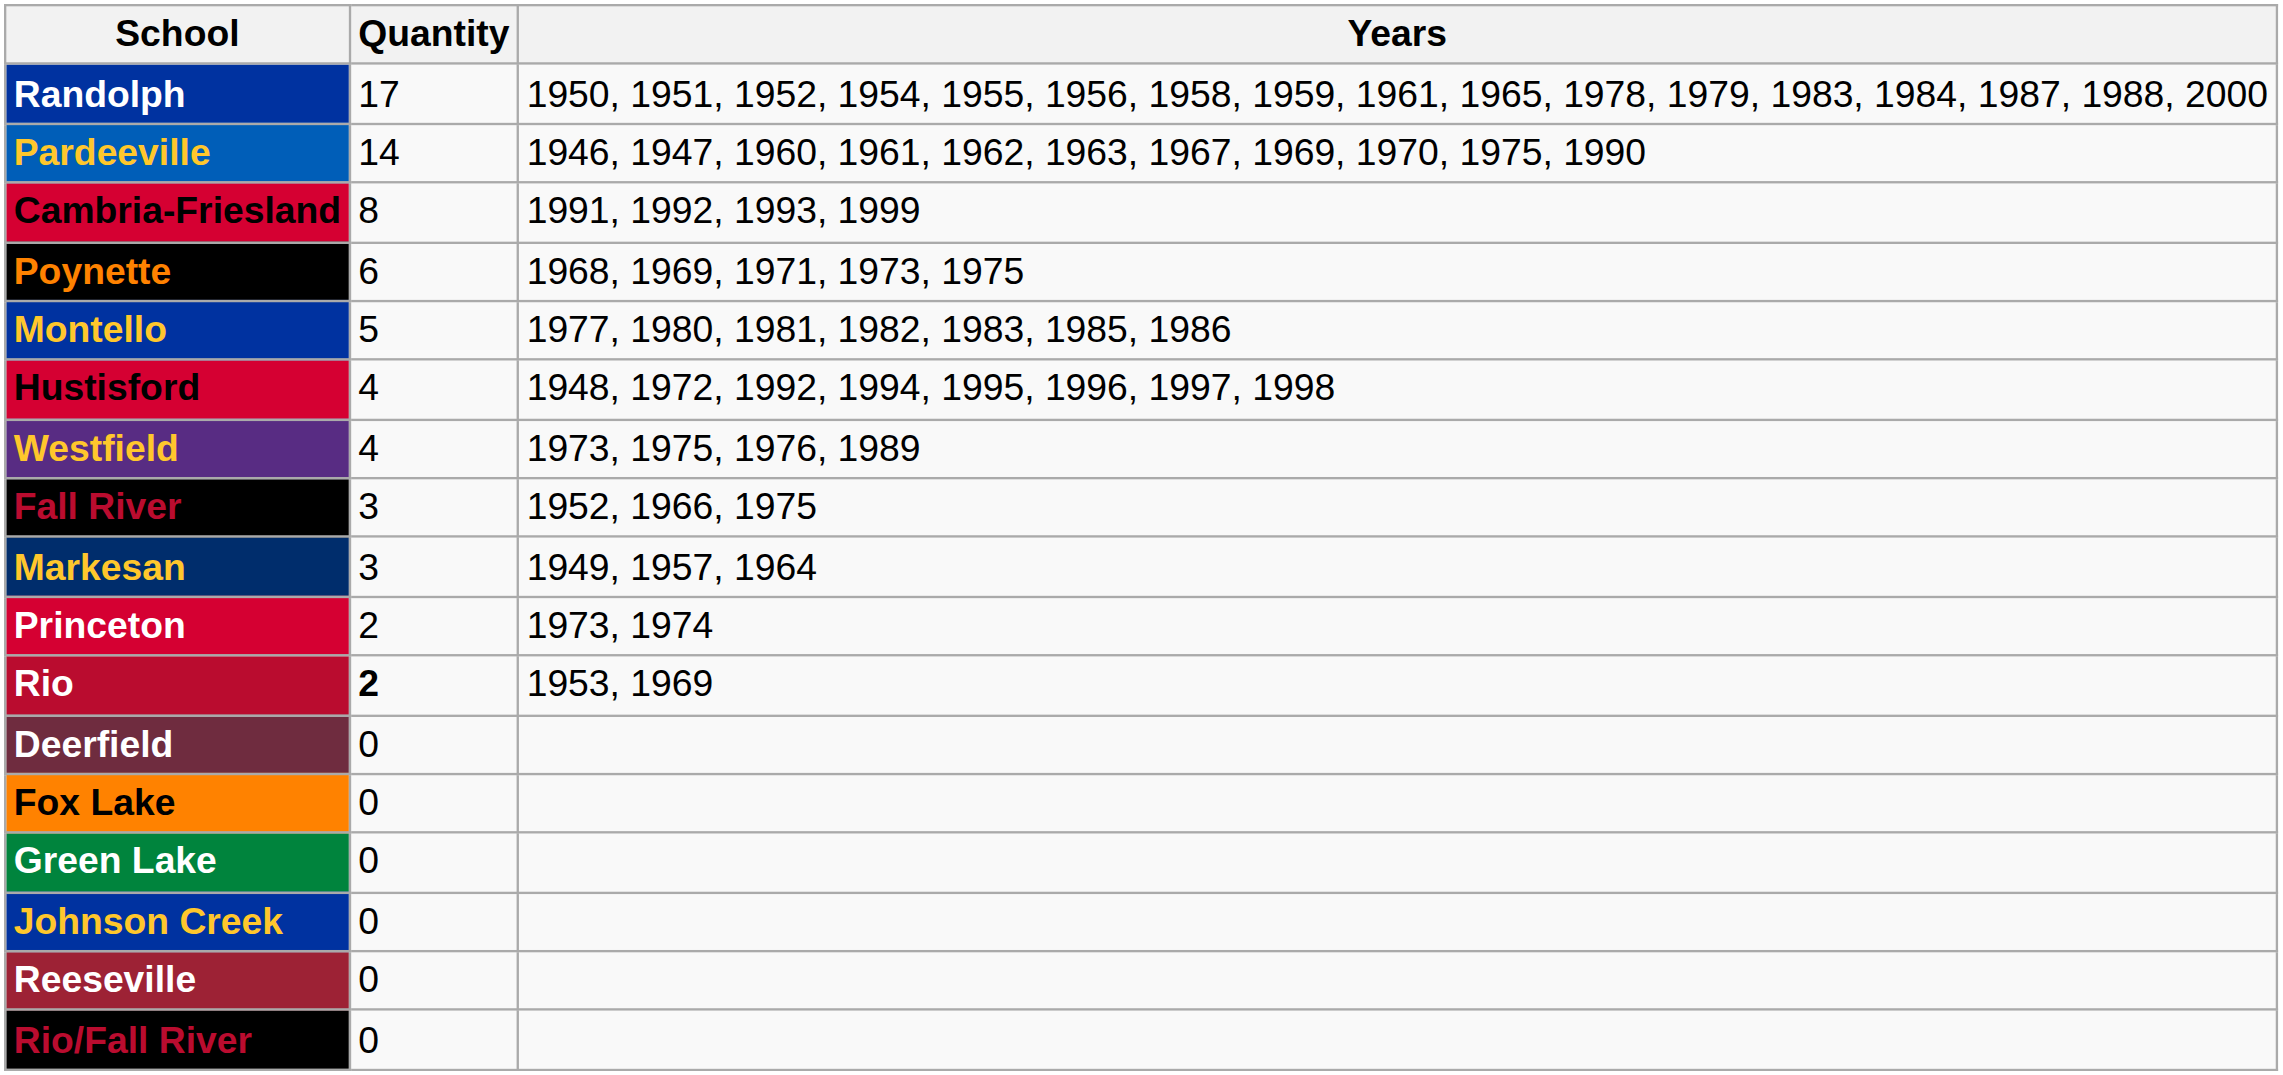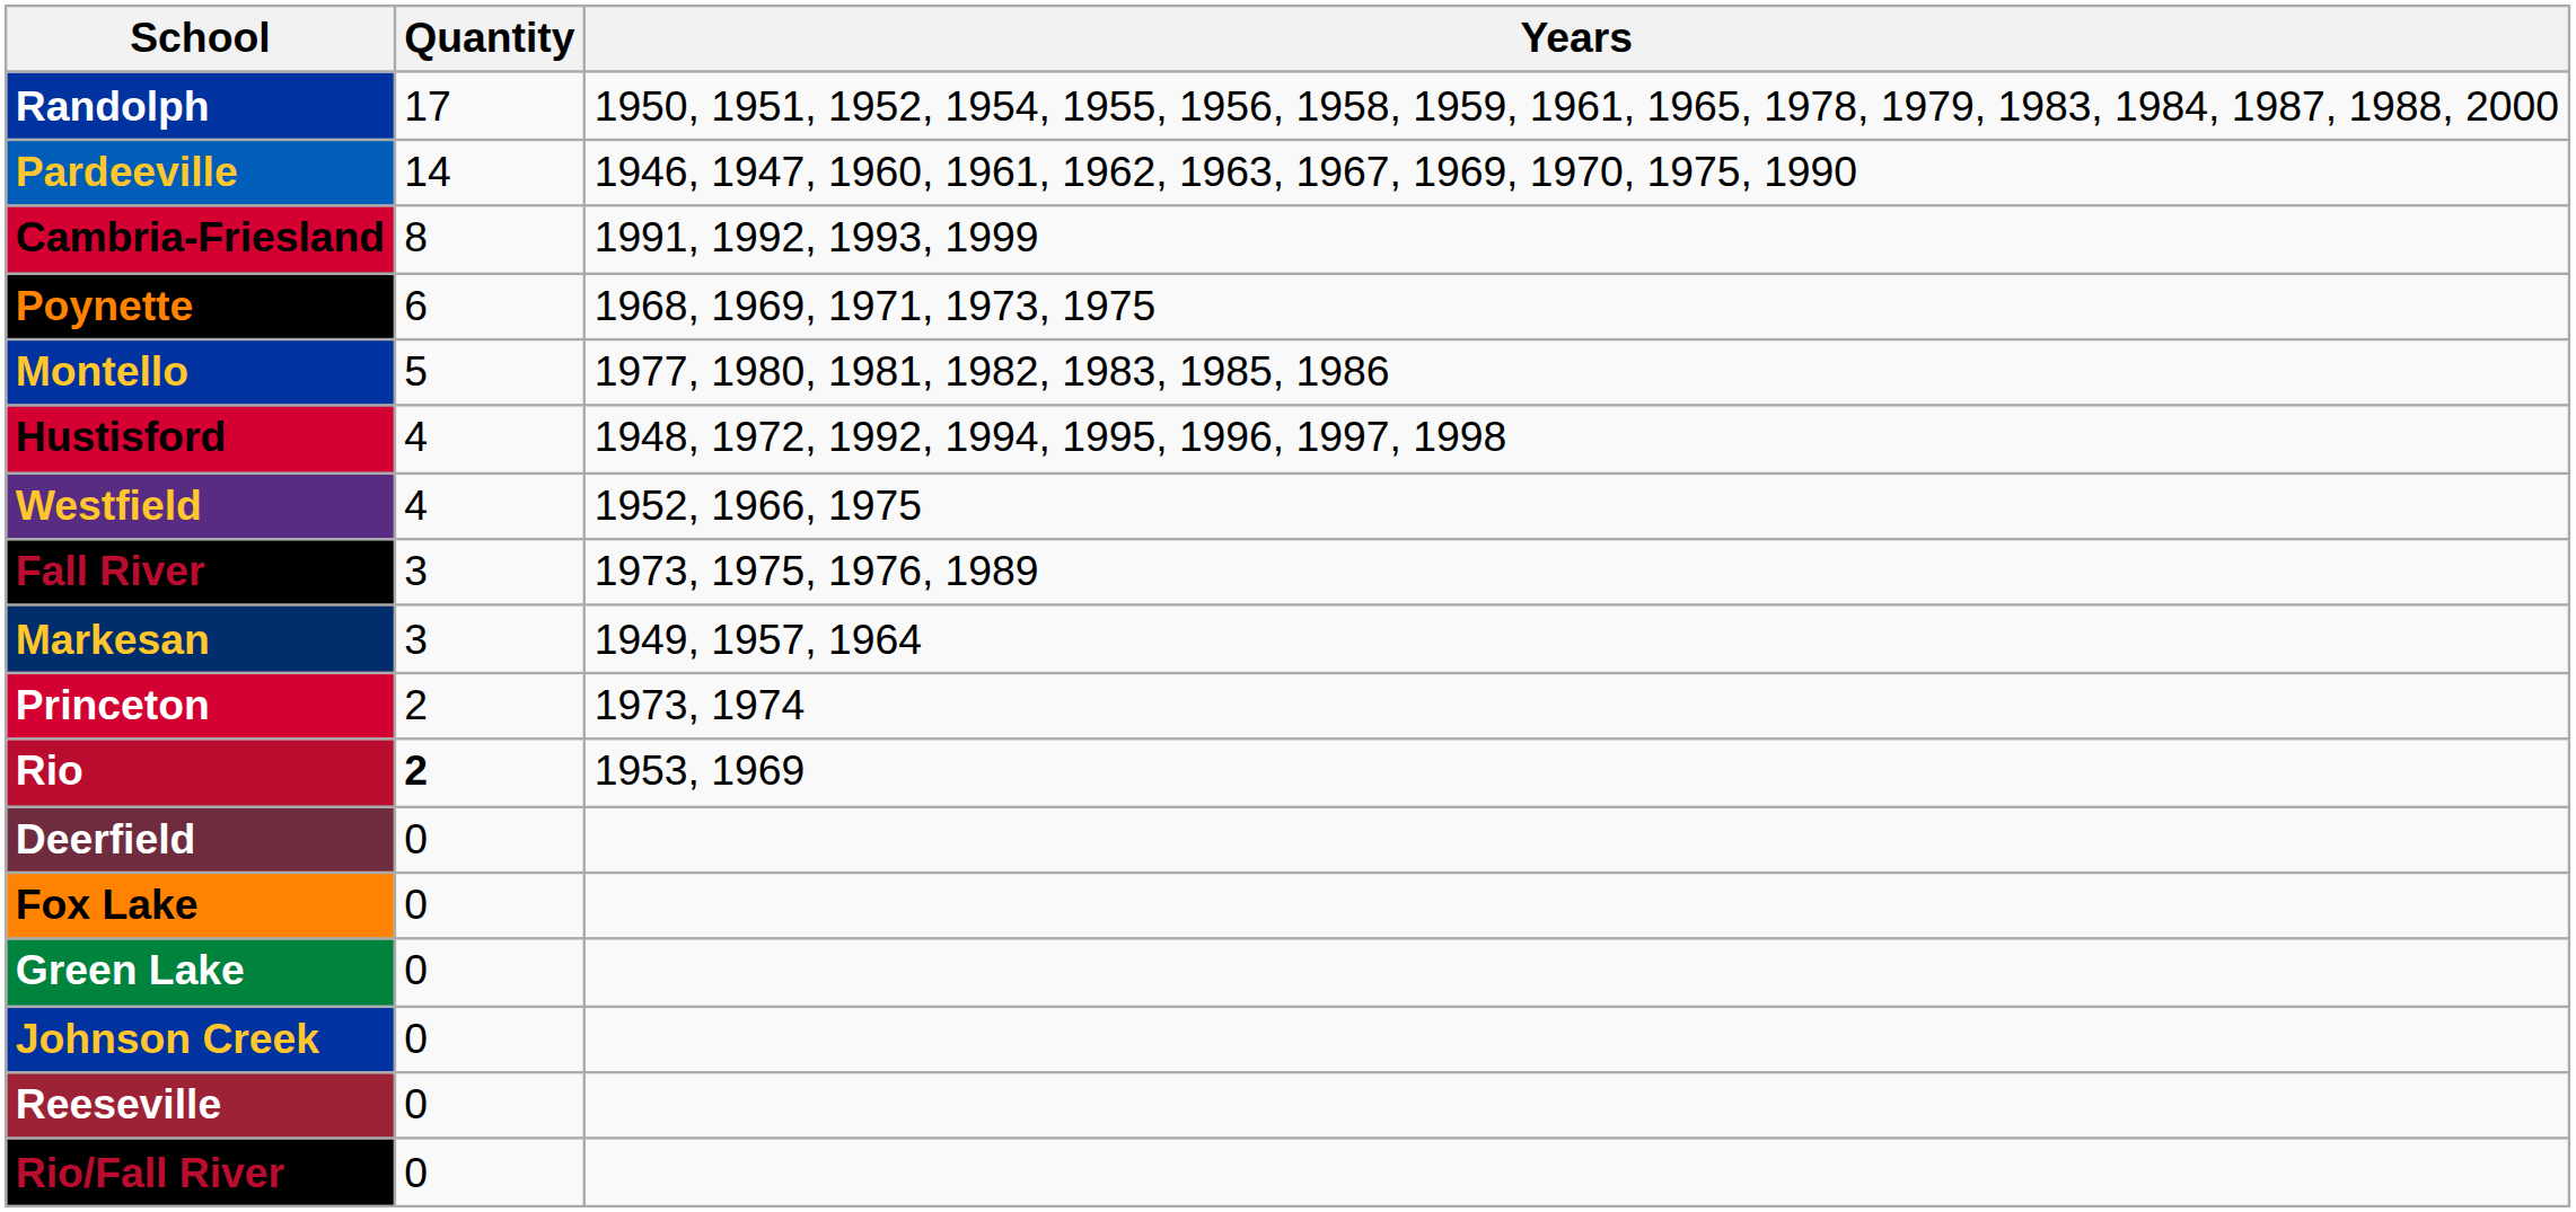Westfield | Years: 1973, 1975, 1976, 1989 -> 1952, 1966, 1975
Fall River | Years: 1952, 1966, 1975 -> 1973, 1975, 1976, 1989
